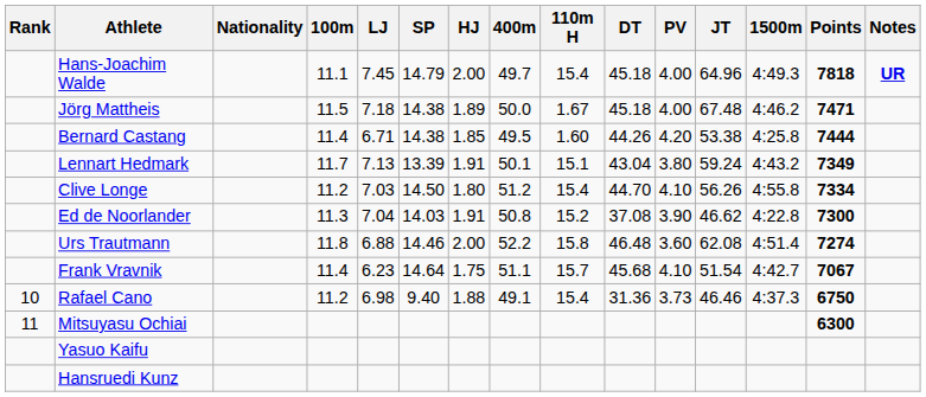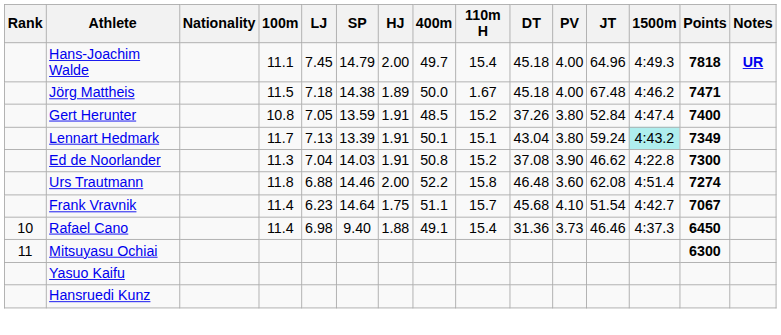- row: Bernard Castang | 11.4 | 6.71 | 14.38 | 1.85 | 49.5 | 1.60 | 44.26 | 4.20 | 53.38 | 4:25.8 | 7444
+ row: Gert Herunter | 10.8 | 7.05 | 13.59 | 1.91 | 48.5 | 15.2 | 37.26 | 3.80 | 52.84 | 4:47.4 | 7400
Lennart Hedmark | 1500m: no background -> paleturquoise background
- row: Clive Longe | 11.2 | 7.03 | 14.50 | 1.80 | 51.2 | 15.4 | 44.70 | 4.10 | 56.26 | 4:55.8 | 7334
Rafael Cano | 100m: 11.2 -> 11.4
Rafael Cano | Points: 6750 -> 6450
